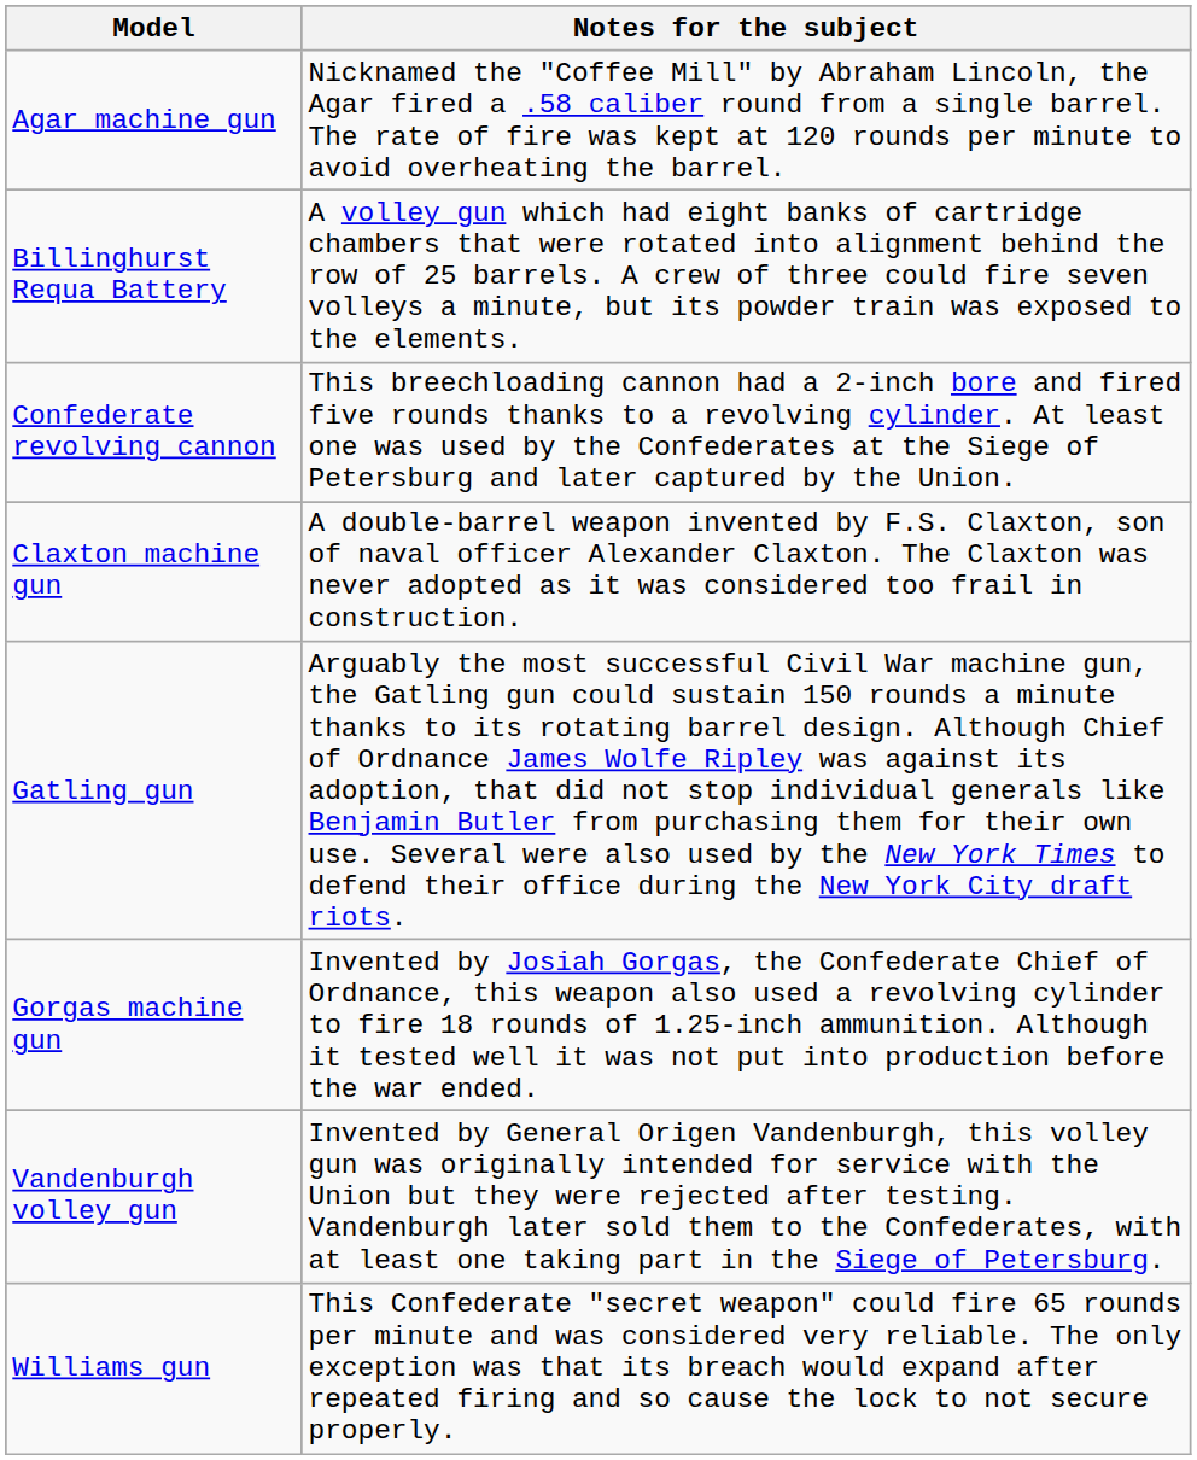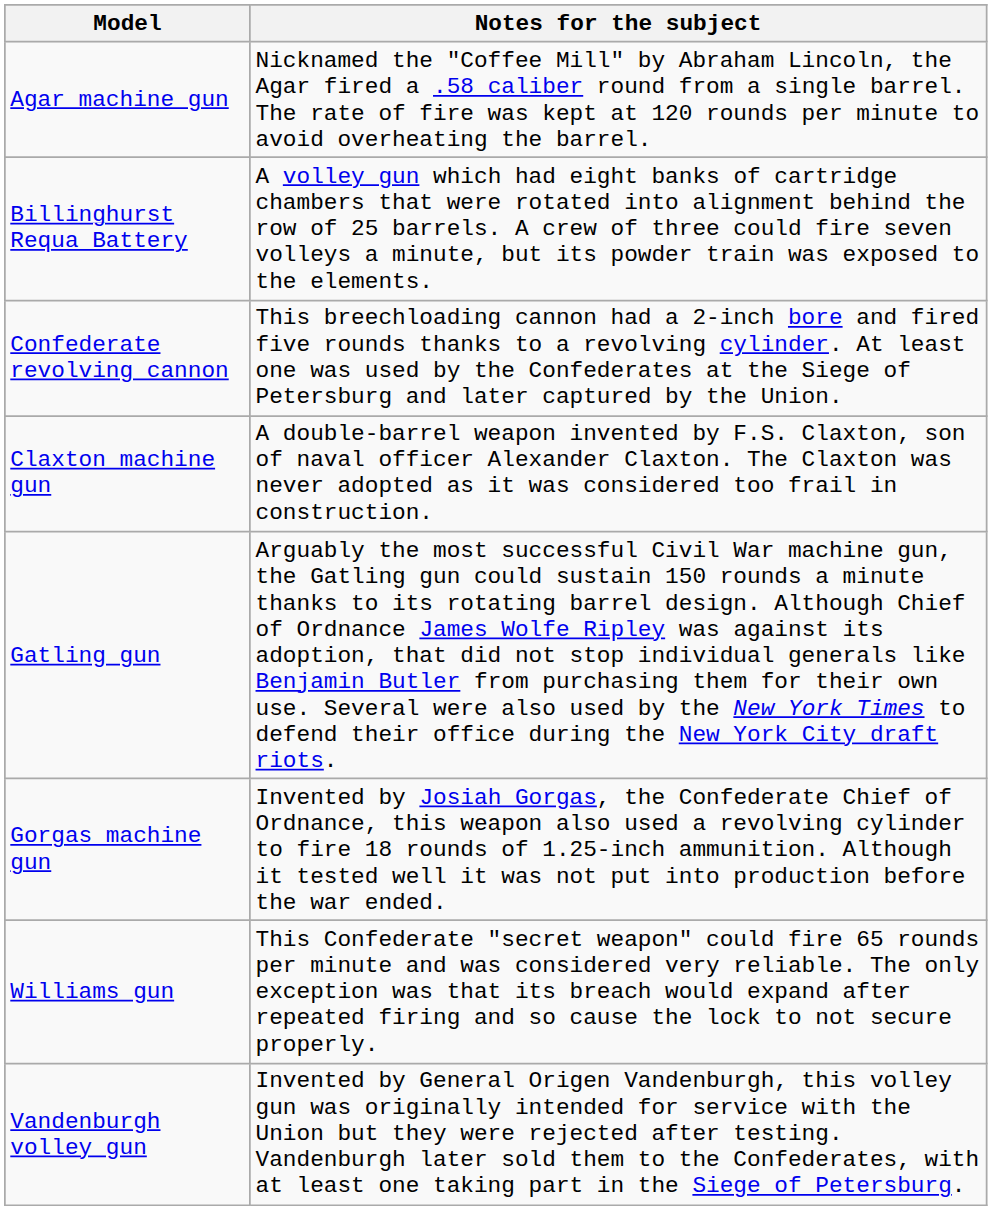rows swapped: Vandenburgh volley gun <-> Williams gun
